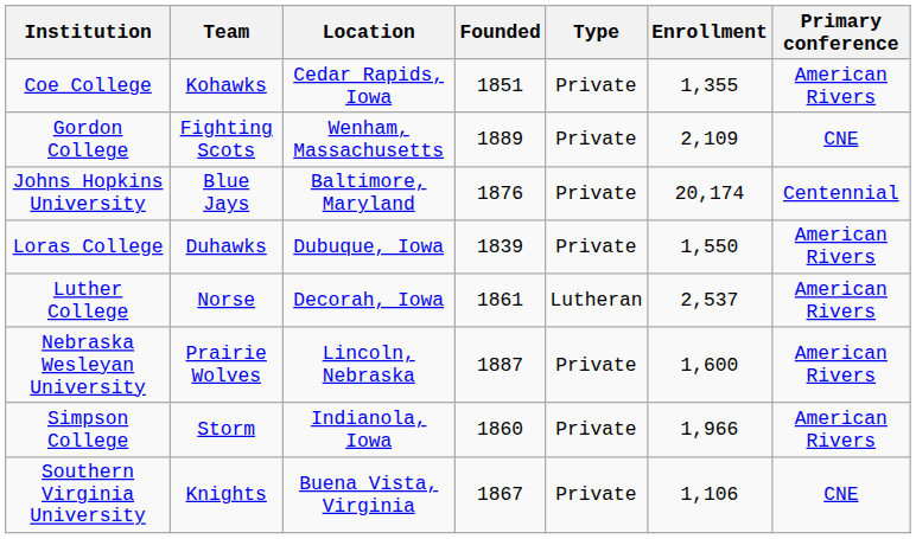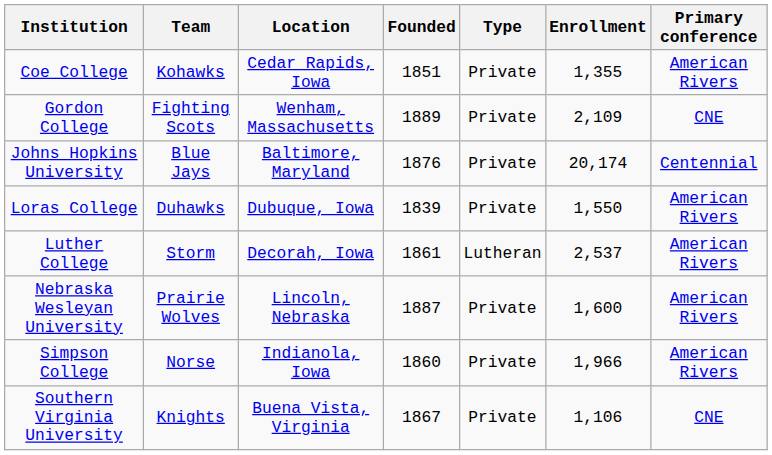Luther College | Team: Norse -> Storm
Simpson College | Team: Storm -> Norse
